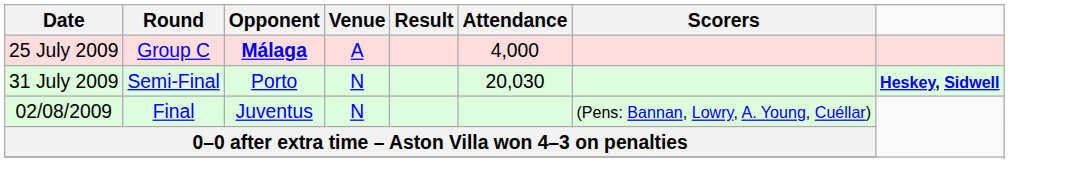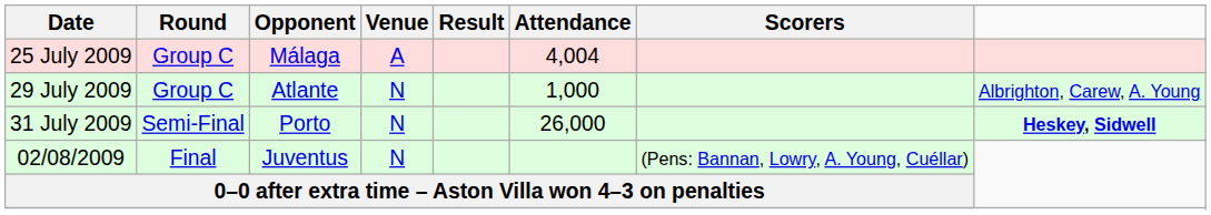25 July 2009 | Opponent: bold -> normal
25 July 2009 | Attendance: 4,000 -> 4,004
+ row: 29 July 2009 | Group C | Atlante | N | 1,000 | Albrighton, Carew, A. Young
31 July 2009 | Attendance: 20,030 -> 26,000
